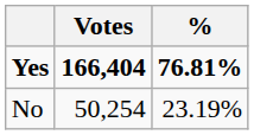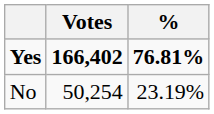Yes | Votes: 166,404 -> 166,402
